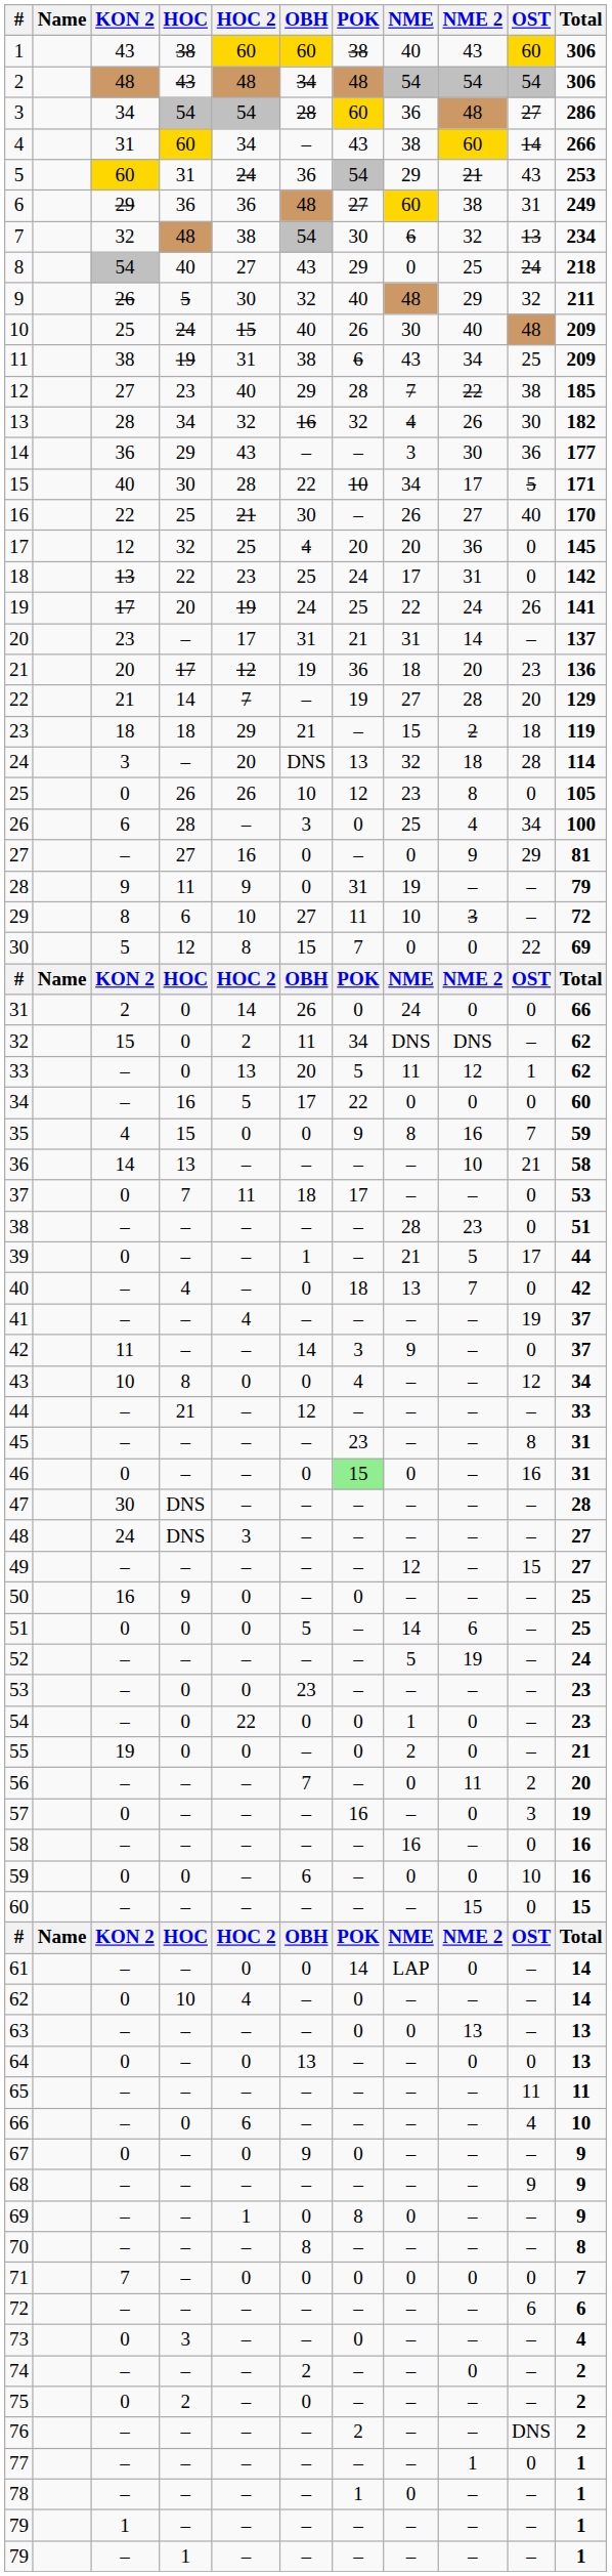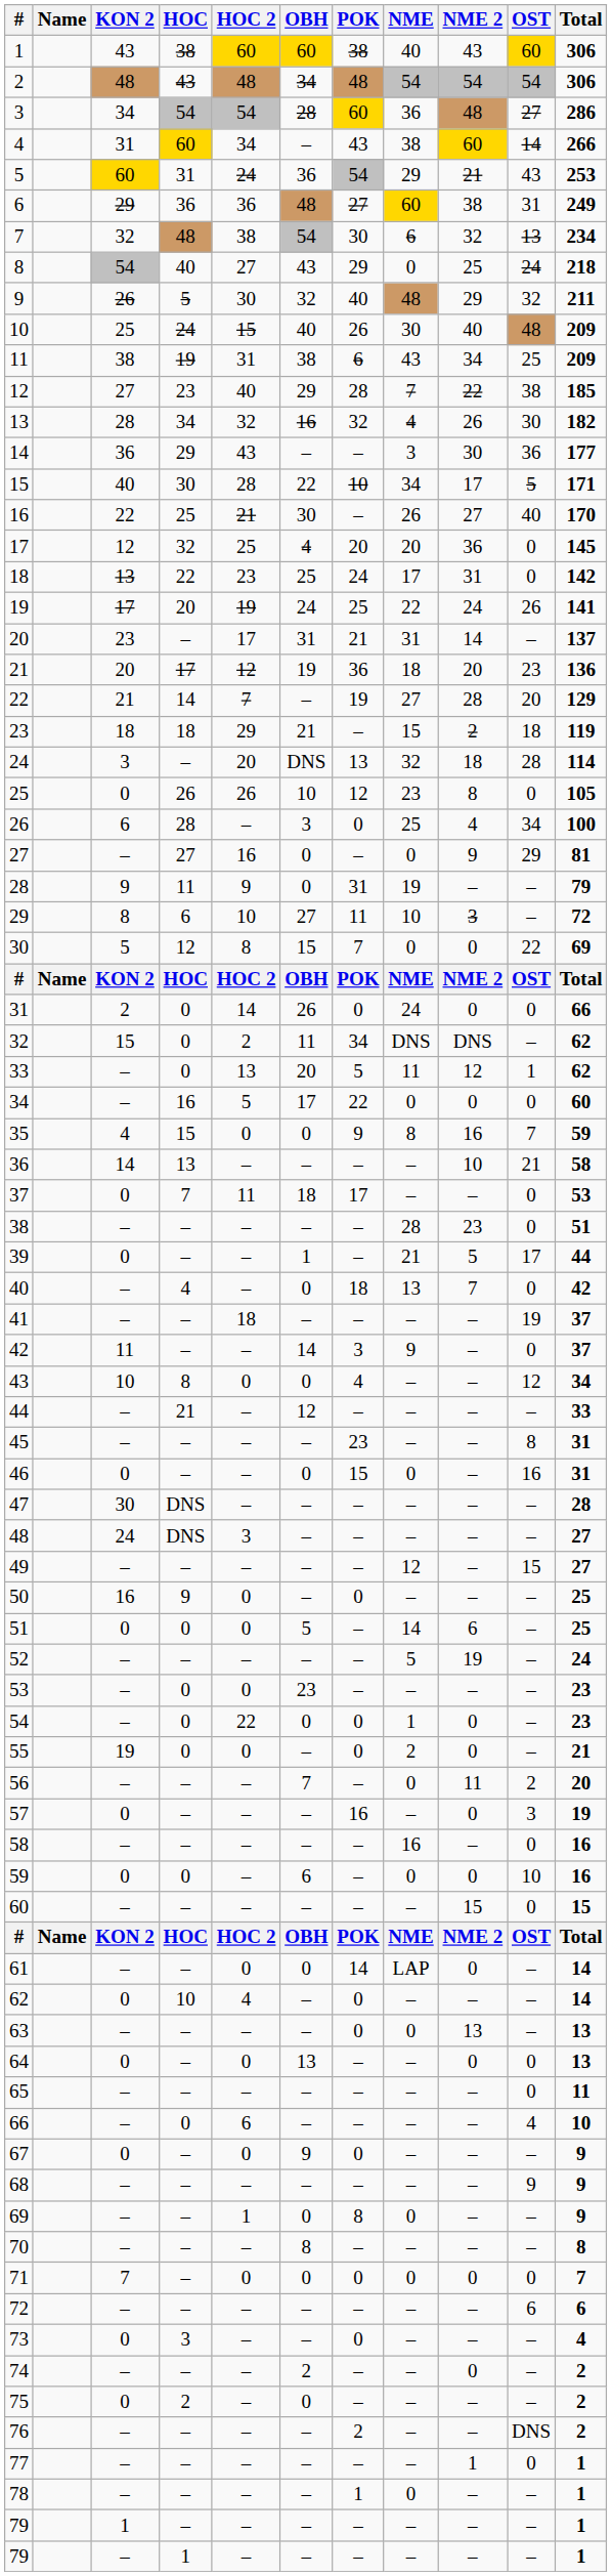41 | HOC 2: 4 -> 18
46 | POK: lightgreen background -> no background
65 | OST: 11 -> 0
